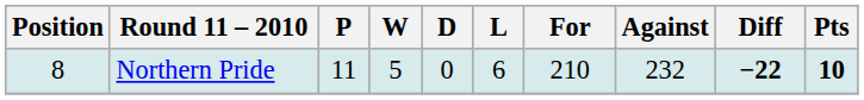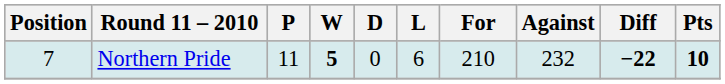Northern Pride | Position: 8 -> 7
Northern Pride | W: normal -> bold
